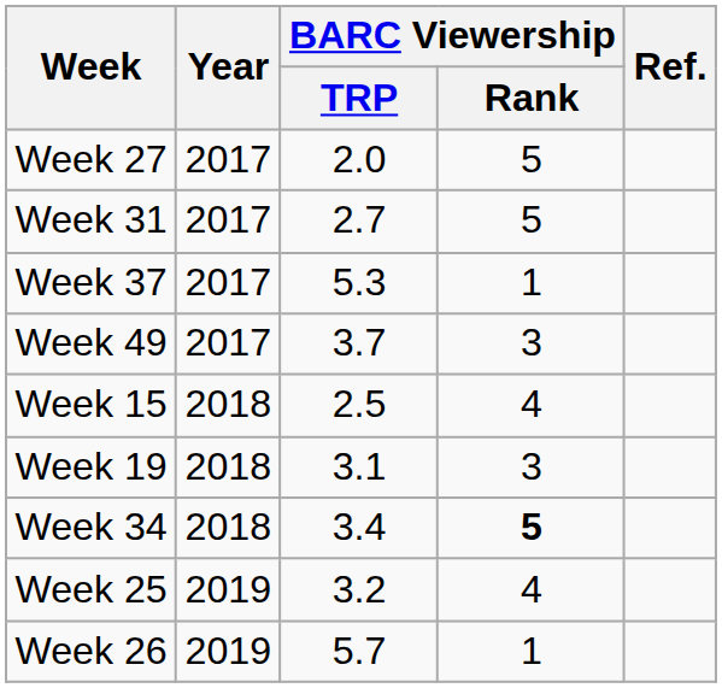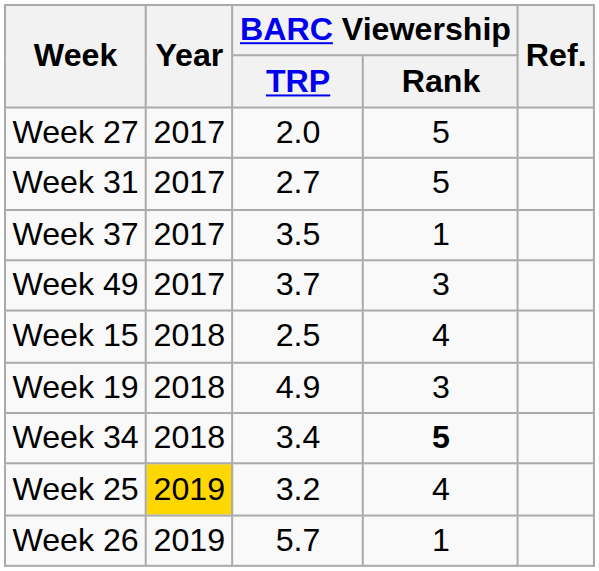Week 37 | BARC Viewership / TRP: 5.3 -> 3.5
Week 19 | BARC Viewership / TRP: 3.1 -> 4.9
Week 25 | Year: no background -> gold background
